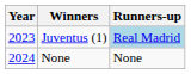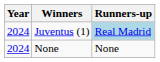Juventus (1) | Year: 2023 -> 2024
